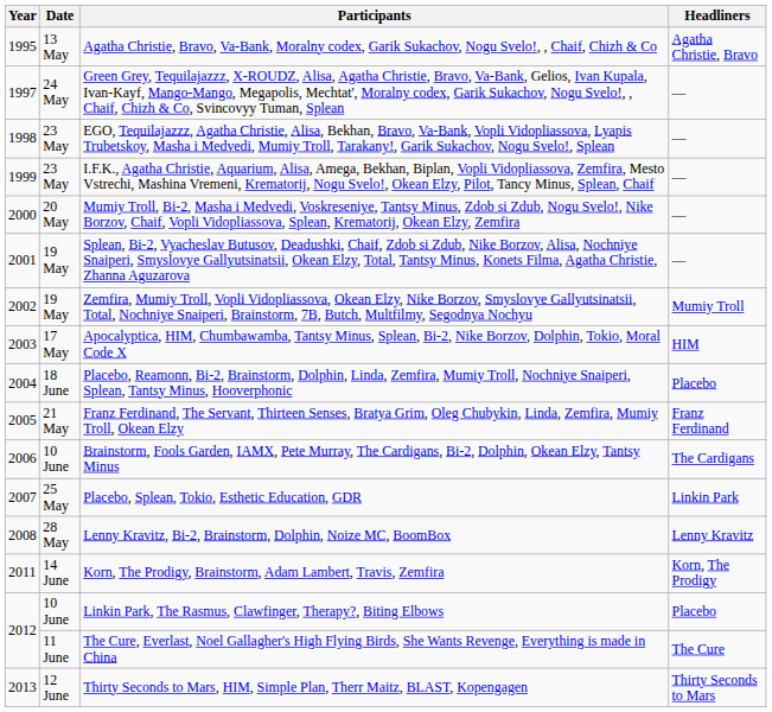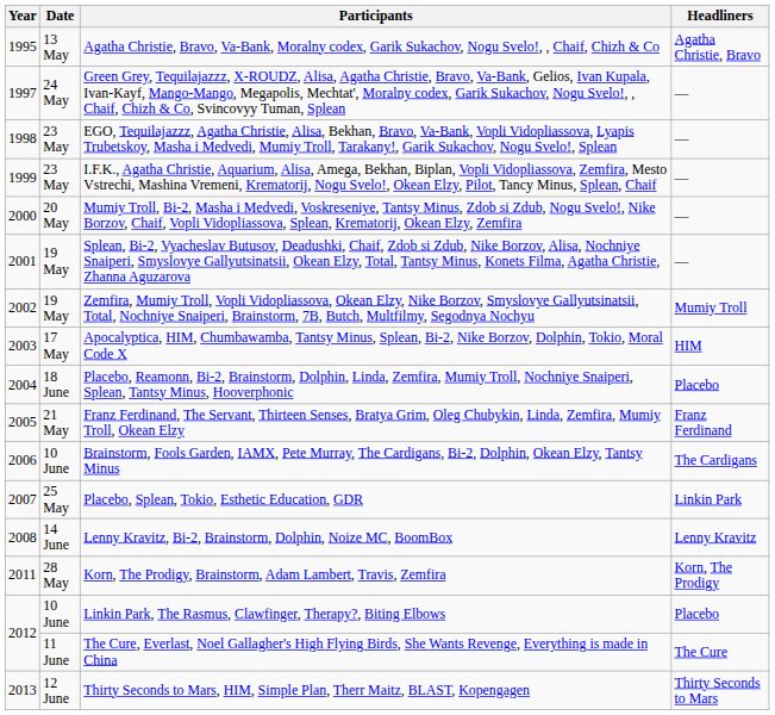Lenny Kravitz, Bi-2, Brainstorm, Dolphin, Noize MC, BoomBox | Date: 28 May -> 14 June
Korn, The Prodigy, Brainstorm, Adam Lambert, Travis, Zemfira | Date: 14 June -> 28 May
